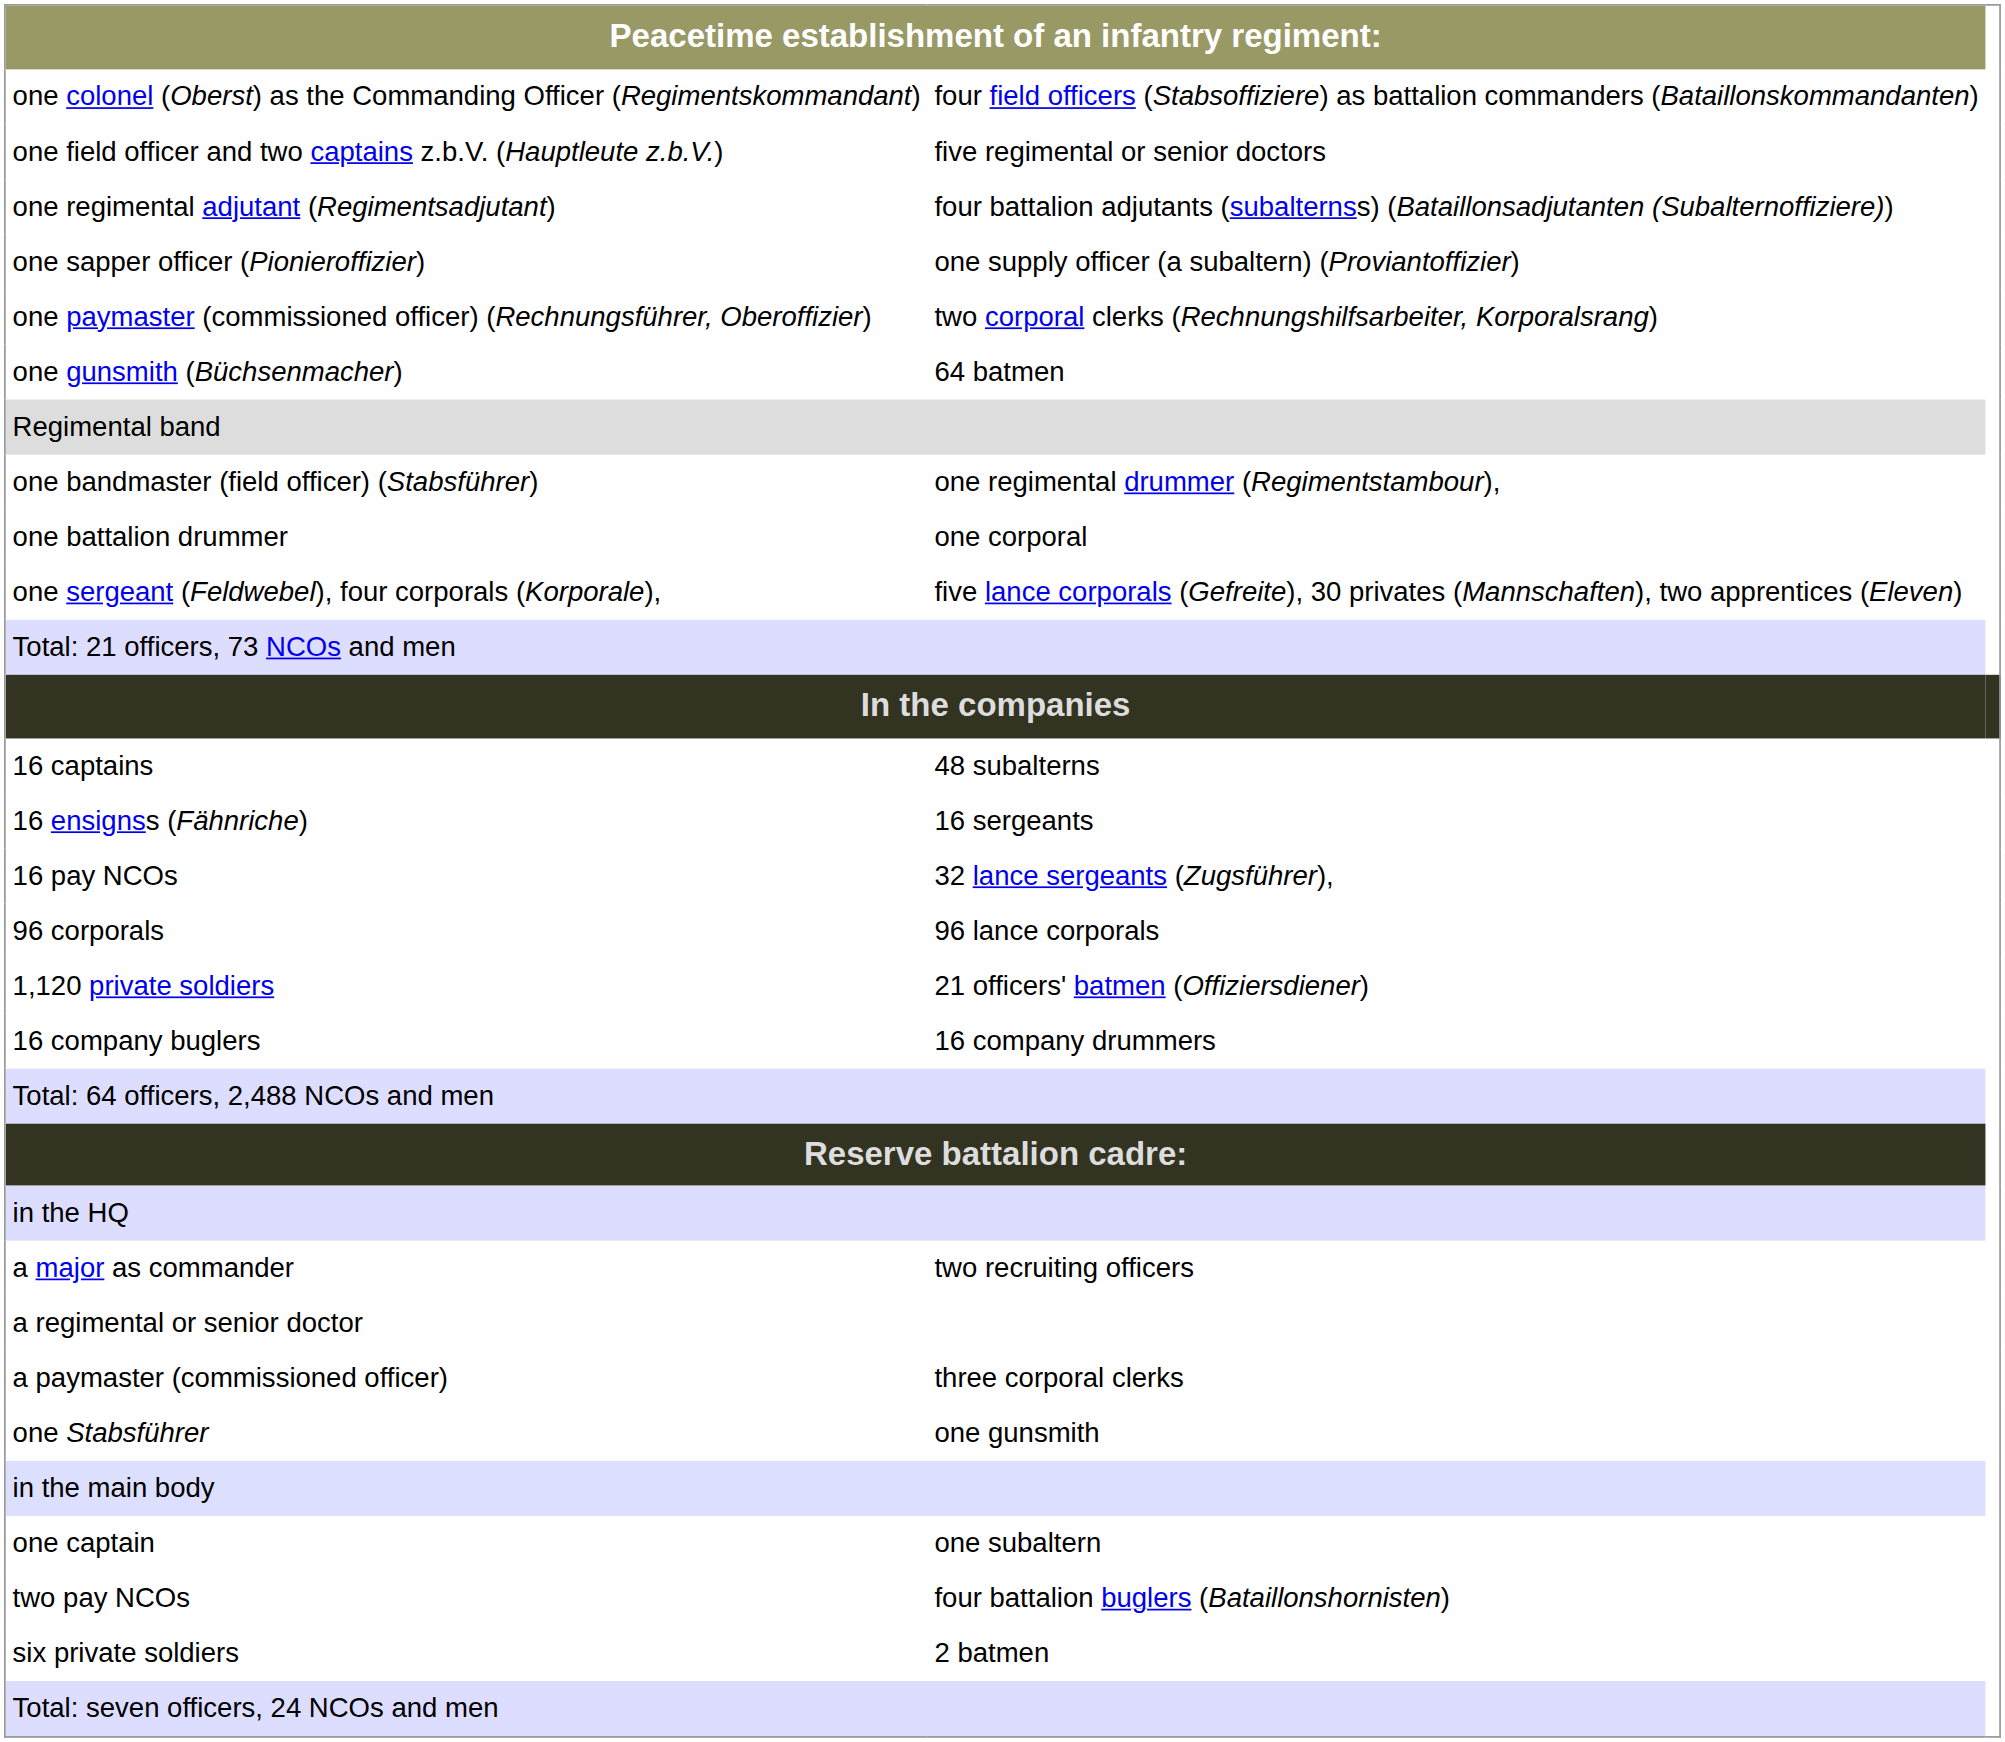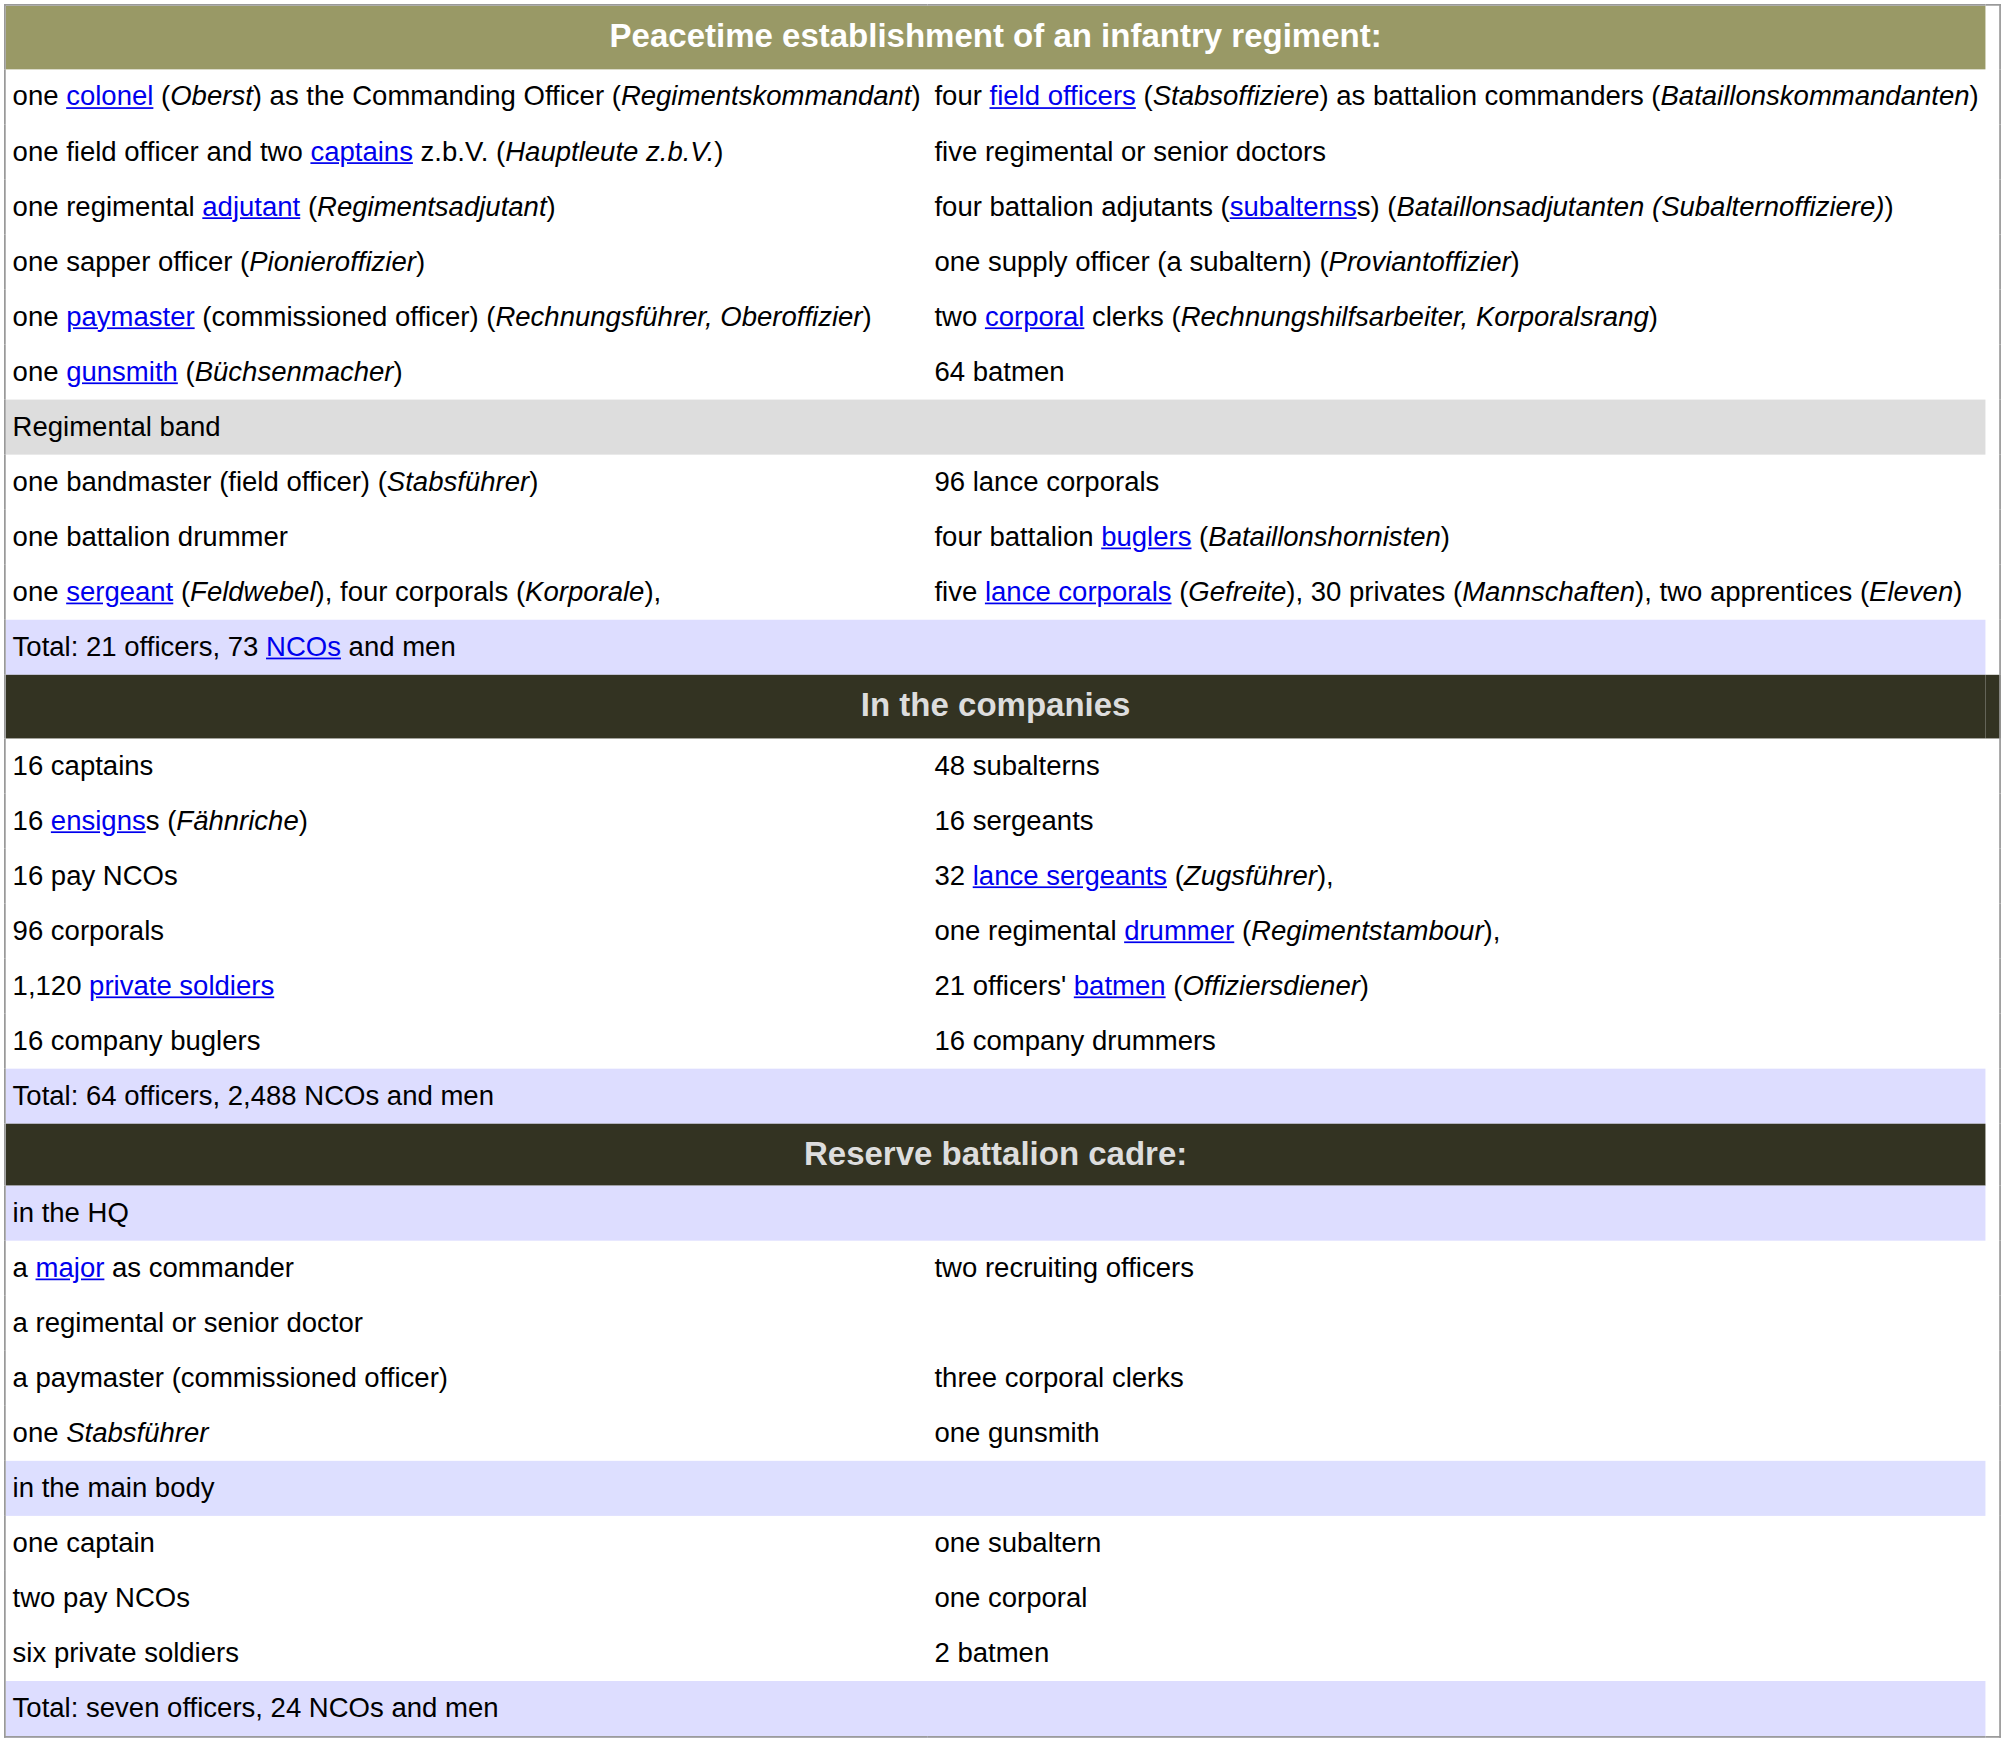one bandmaster (field officer) (Stabsführer) | column 2: one regimental drummer (Regimentstambour), -> 96 lance corporals
one battalion drummer | column 2: one corporal -> four battalion buglers (Bataillonshornisten)
96 corporals | column 2: 96 lance corporals -> one regimental drummer (Regimentstambour),
two pay NCOs | column 2: four battalion buglers (Bataillonshornisten) -> one corporal
